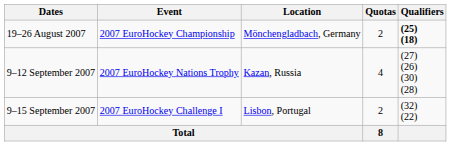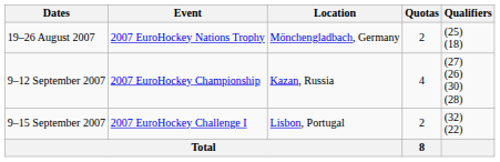19–26 August 2007 | Event: 2007 EuroHockey Championship -> 2007 EuroHockey Nations Trophy
19–26 August 2007 | Qualifiers: bold -> normal
9–12 September 2007 | Event: 2007 EuroHockey Nations Trophy -> 2007 EuroHockey Championship
